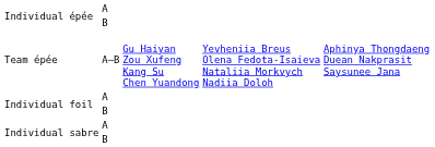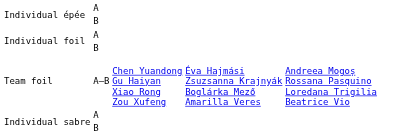- row: Team épée | A–B | Gu Haiyan Zou Xufeng Kang Su Chen Yuandong | Yevheniia Breus Olena Fedota-Isaieva Nataliia Morkvych Nadiia Doloh | Aphinya Thongdaeng Duean Nakprasit Saysunee Jana
+ row: Team foil | A–B | Chen Yuandong Gu Haiyan Xiao Rong Zou Xufeng | Éva Hajmási Zsuzsanna Krajnyák Boglárka Mező Amarilla Veres | Andreea Mogoș Rossana Pasquino Loredana Trigilia Beatrice Vio
